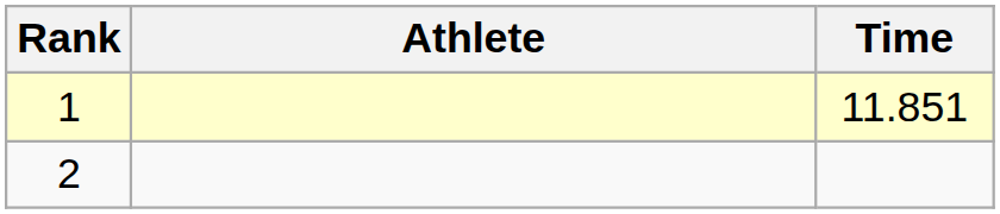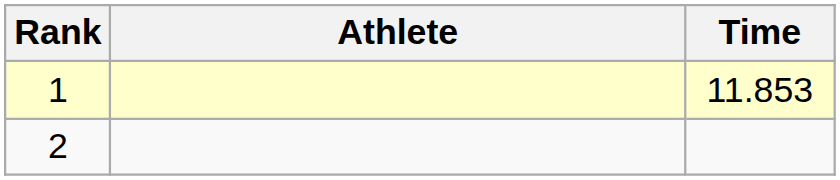1 | Time: 11.851 -> 11.853
